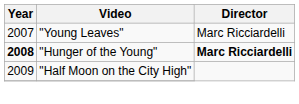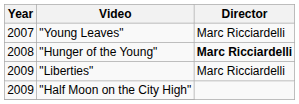"Hunger of the Young" | Year: bold -> normal
+ row: 2009 | "Liberties" | Marc Ricciardelli
